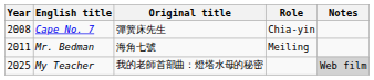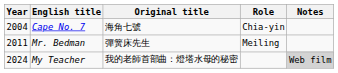Cape No. 7 | Year: 2008 -> 2004
Cape No. 7 | Original title: 彈簧床先生 -> 海角七號
Mr. Bedman | Original title: 海角七號 -> 彈簧床先生
My Teacher | Year: 2025 -> 2024
